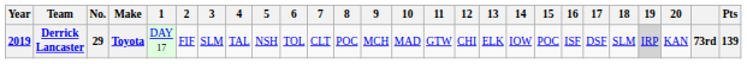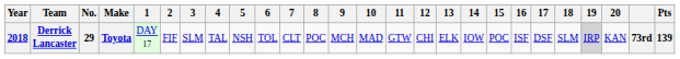Derrick Lancaster | Year: 2019 -> 2018
